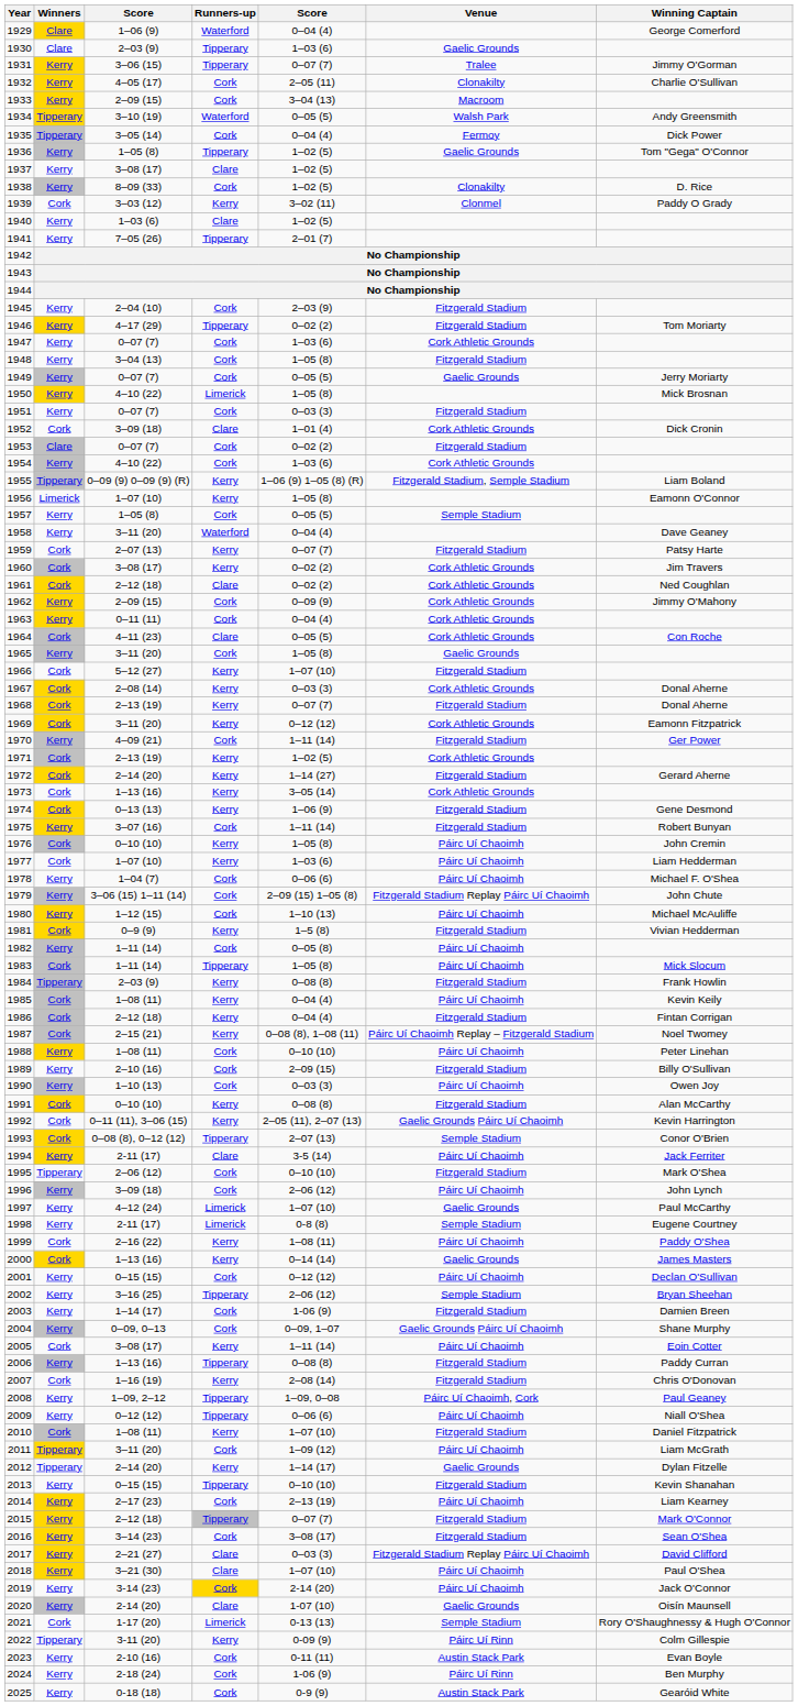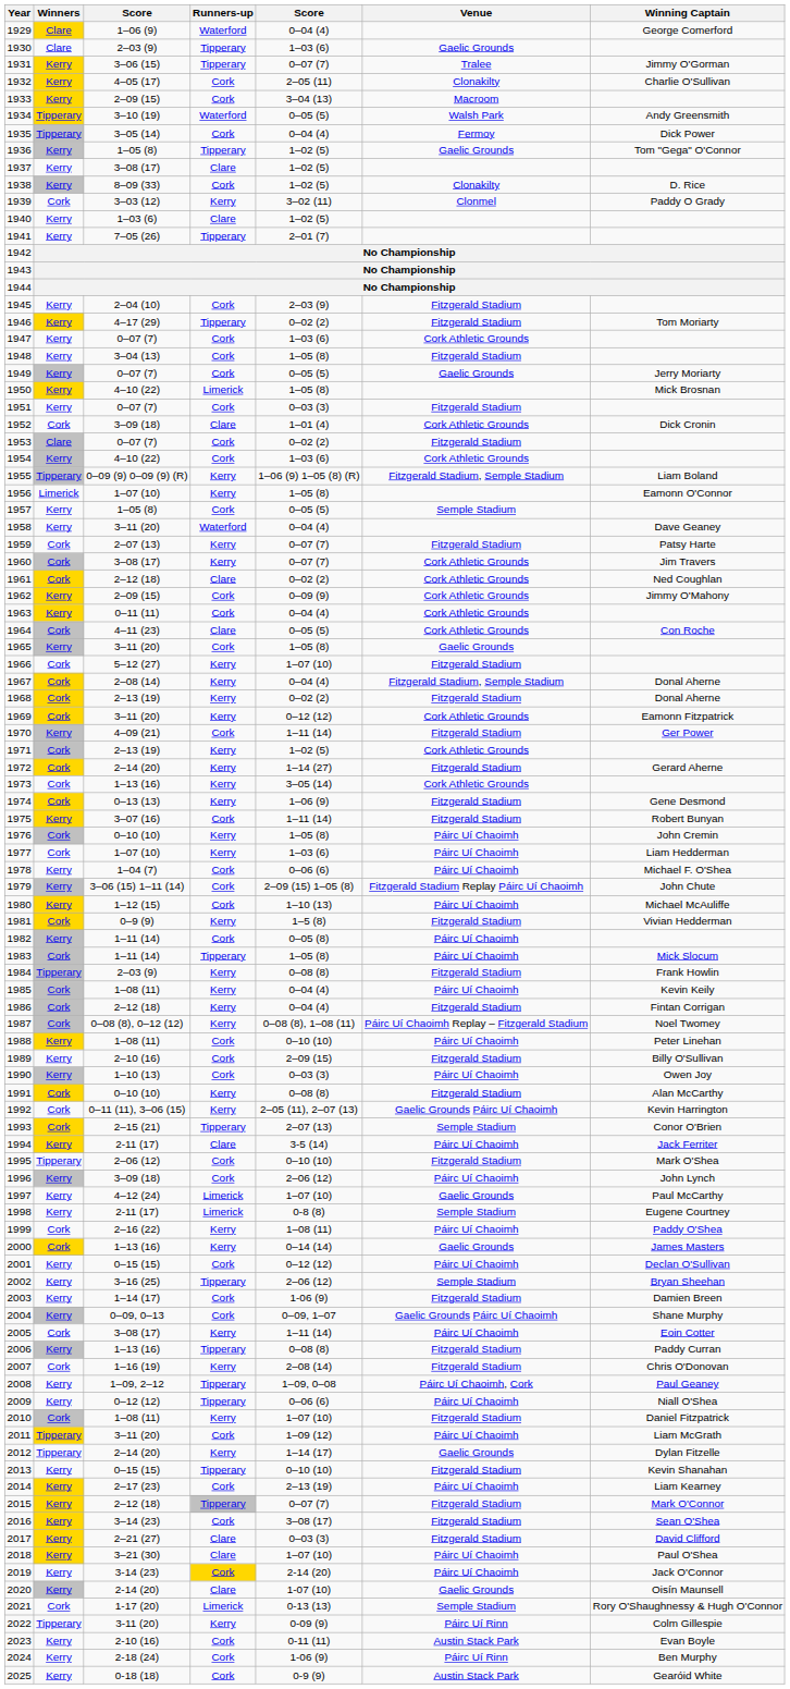1960 | column 5: 0–02 (2) -> 0–07 (7)
1967 | column 5: 0–03 (3) -> 0–04 (4)
1967 | Venue: Cork Athletic Grounds -> Fitzgerald Stadium, Semple Stadium
1968 | column 5: 0–07 (7) -> 0–02 (2)
1987 | column 3: 2–15 (21) -> 0–08 (8), 0–12 (12)
1993 | column 3: 0–08 (8), 0–12 (12) -> 2–15 (21)
2017 | Venue: Fitzgerald Stadium Replay Páirc Uí Chaoimh -> Fitzgerald Stadium
